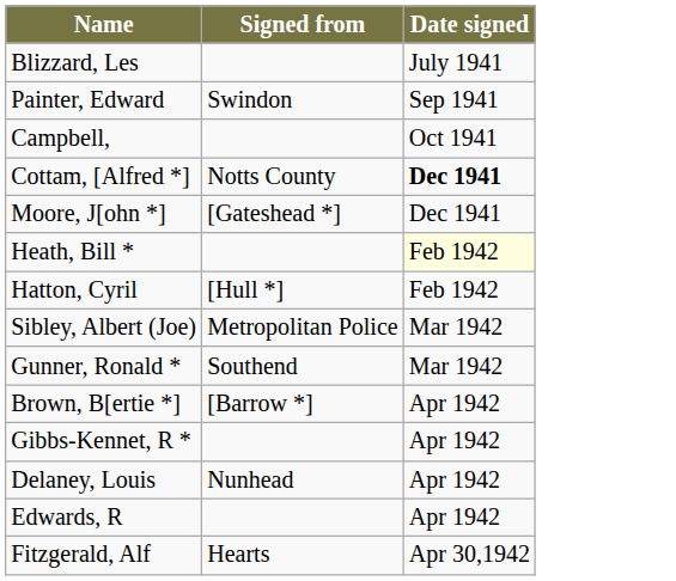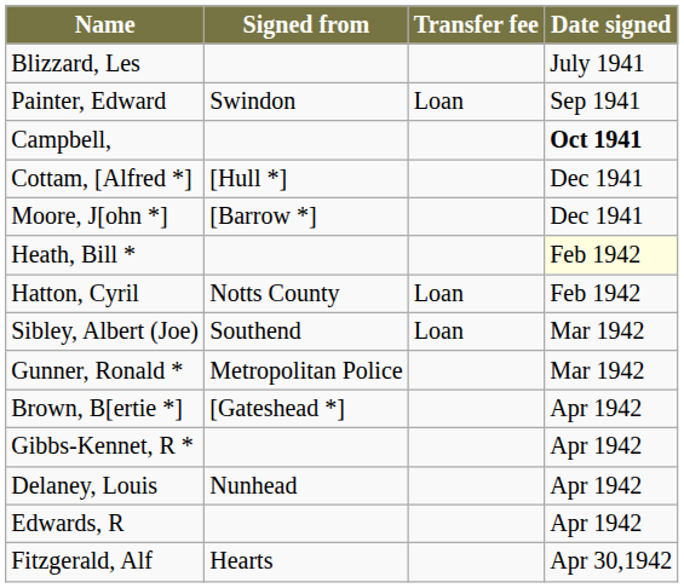+ column: Transfer fee | Loan | Loan | Loan
Campbell, | Date signed: normal -> bold
Cottam, [Alfred *] | Signed from: Notts County -> [Hull *]
Cottam, [Alfred *] | Date signed: bold -> normal
Moore, J[ohn *] | Signed from: [Gateshead *] -> [Barrow *]
Hatton, Cyril | Signed from: [Hull *] -> Notts County
Sibley, Albert (Joe) | Signed from: Metropolitan Police -> Southend
Gunner, Ronald * | Signed from: Southend -> Metropolitan Police
Brown, B[ertie *] | Signed from: [Barrow *] -> [Gateshead *]
